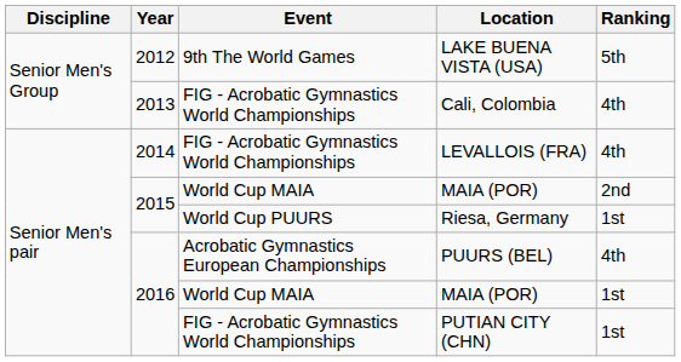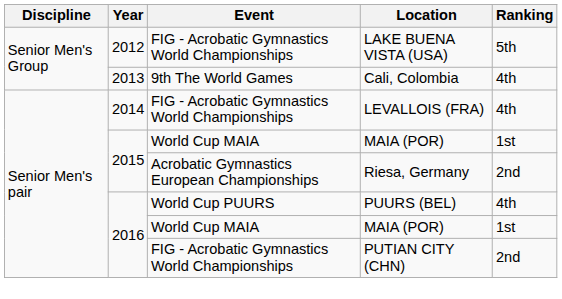LAKE BUENA VISTA (USA) | Event: 9th The World Games -> FIG - Acrobatic Gymnastics World Championships
Cali, Colombia | Event: FIG - Acrobatic Gymnastics World Championships -> 9th The World Games
2015 / MAIA (POR) | Ranking: 2nd -> 1st
Riesa, Germany | Event: World Cup PUURS -> Acrobatic Gymnastics European Championships
Riesa, Germany | Ranking: 1st -> 2nd
PUURS (BEL) | Event: Acrobatic Gymnastics European Championships -> World Cup PUURS
PUTIAN CITY (CHN) | Ranking: 1st -> 2nd
